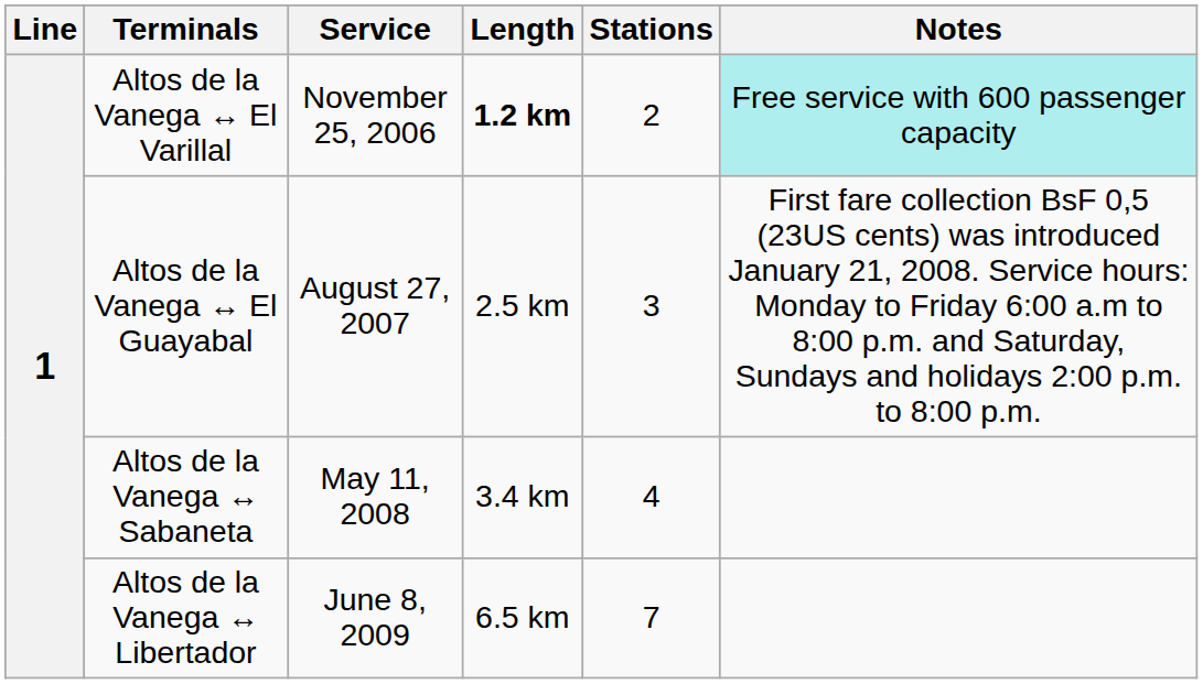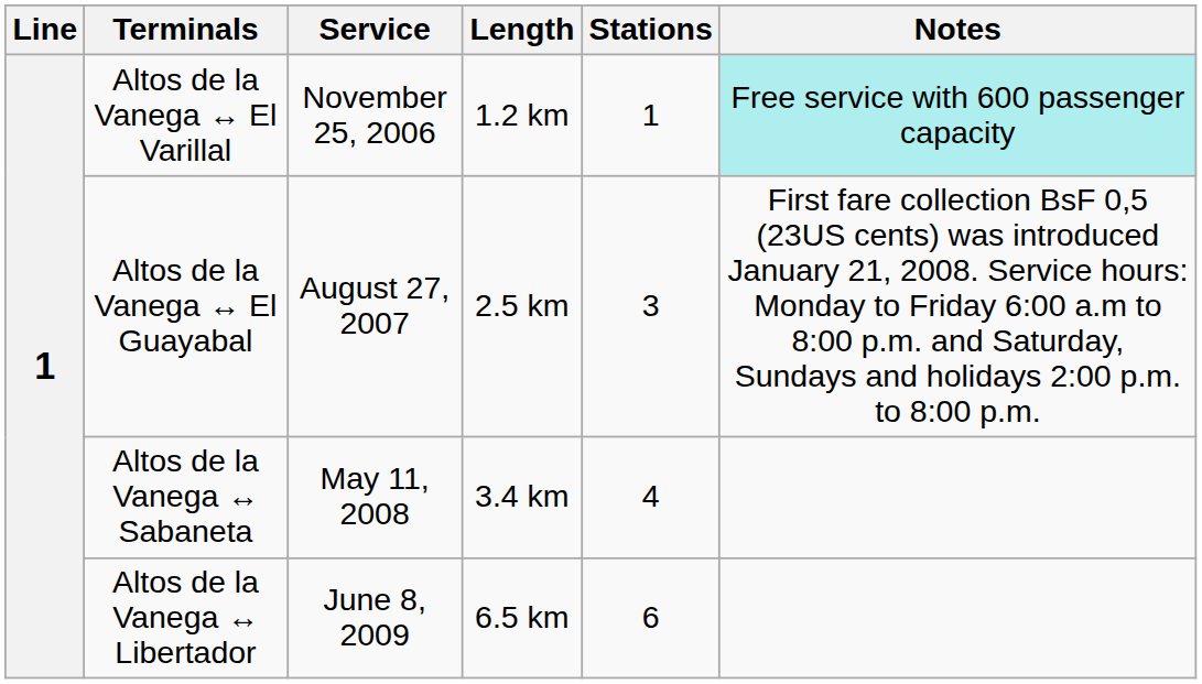Altos de la Vanega ↔ El Varillal | Length: bold -> normal
Altos de la Vanega ↔ El Varillal | Stations: 2 -> 1
Altos de la Vanega ↔ Libertador | Stations: 7 -> 6
